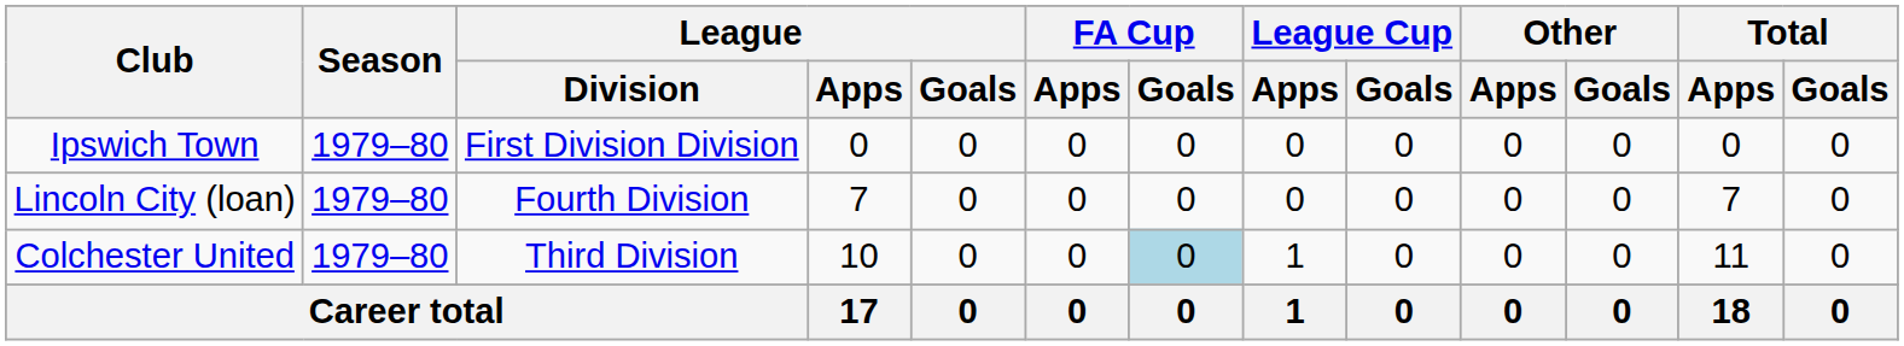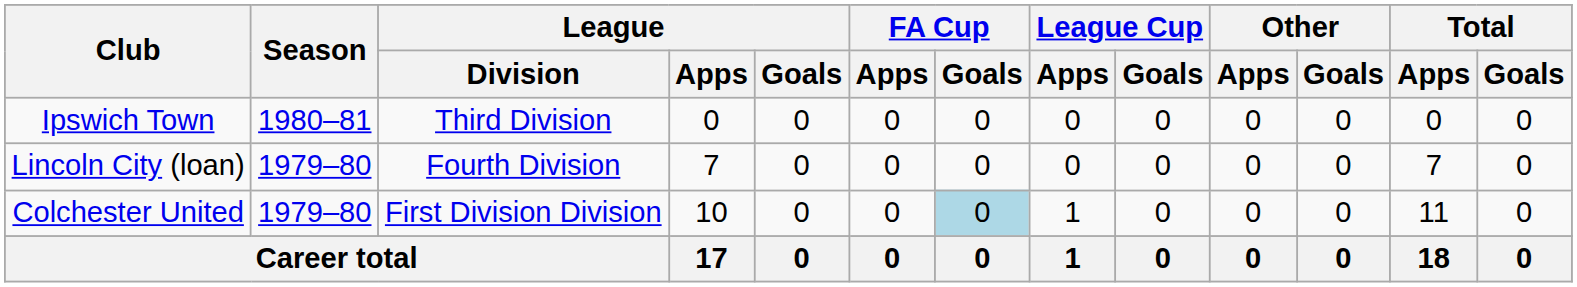Ipswich Town | Season: 1979–80 -> 1980–81
Ipswich Town | League / Division: First Division Division -> Third Division
Colchester United | League / Division: Third Division -> First Division Division
